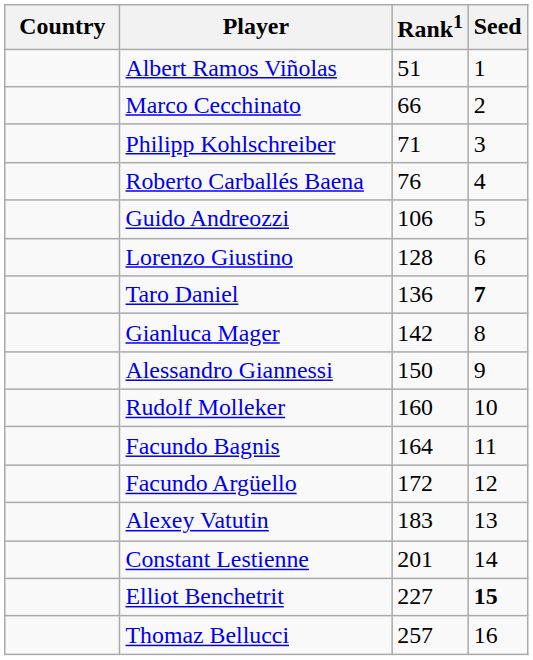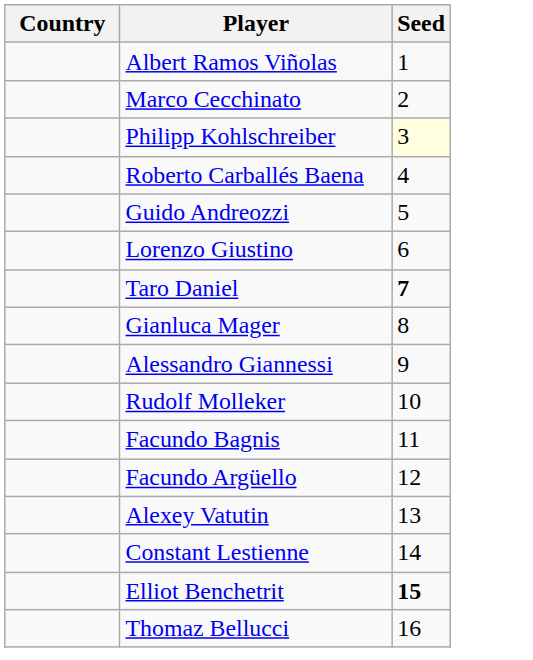- column: Rank1 | 51 | 66 | 71 | 76 | 106 | 128 | 136 | 142 | 150 | 160 | 164 | 172 | 183 | 201 | 227 | 257
Philipp Kohlschreiber | Seed: no background -> lightyellow background
